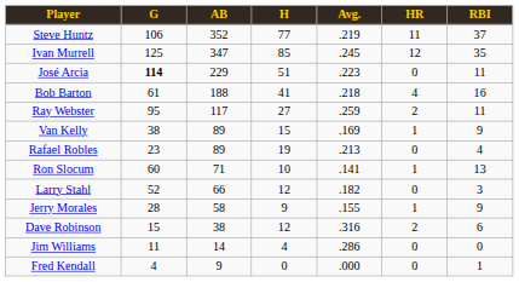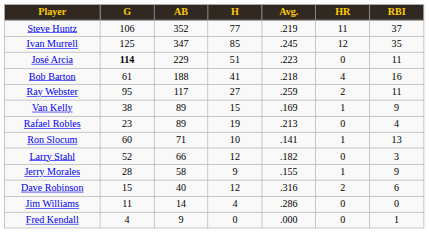Dave Robinson | AB: 38 -> 40
